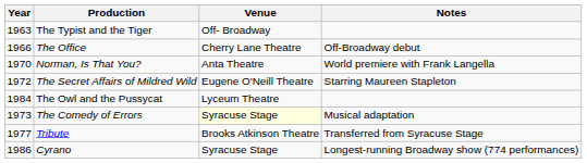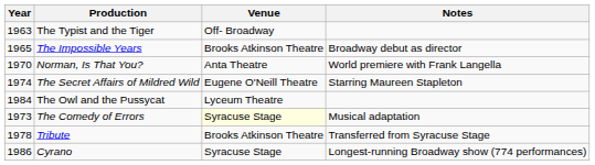+ row: 1965 | The Impossible Years | Brooks Atkinson Theatre | Broadway debut as director
- row: 1966 | The Office | Cherry Lane Theatre | Off-Broadway debut
The Secret Affairs of Mildred Wild | Year: 1972 -> 1974
Tribute | Year: 1977 -> 1978
